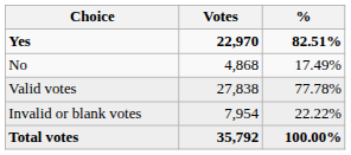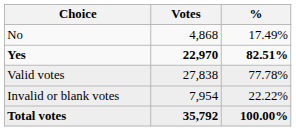rows swapped: Yes <-> No
